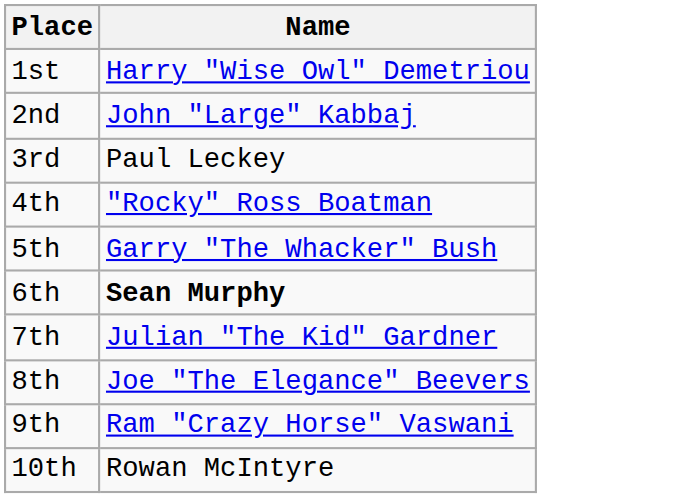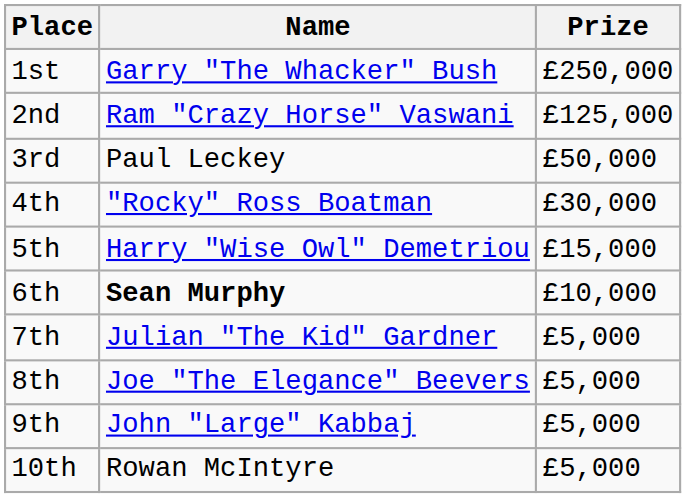+ column: Prize | £250,000 | £125,000 | £50,000 | £30,000 | £15,000 | £10,000 | £5,000 | £5,000 | £5,000 | £5,000
1st | Name: Harry "Wise Owl" Demetriou -> Garry "The Whacker" Bush
2nd | Name: John "Large" Kabbaj -> Ram "Crazy Horse" Vaswani
5th | Name: Garry "The Whacker" Bush -> Harry "Wise Owl" Demetriou
9th | Name: Ram "Crazy Horse" Vaswani -> John "Large" Kabbaj
